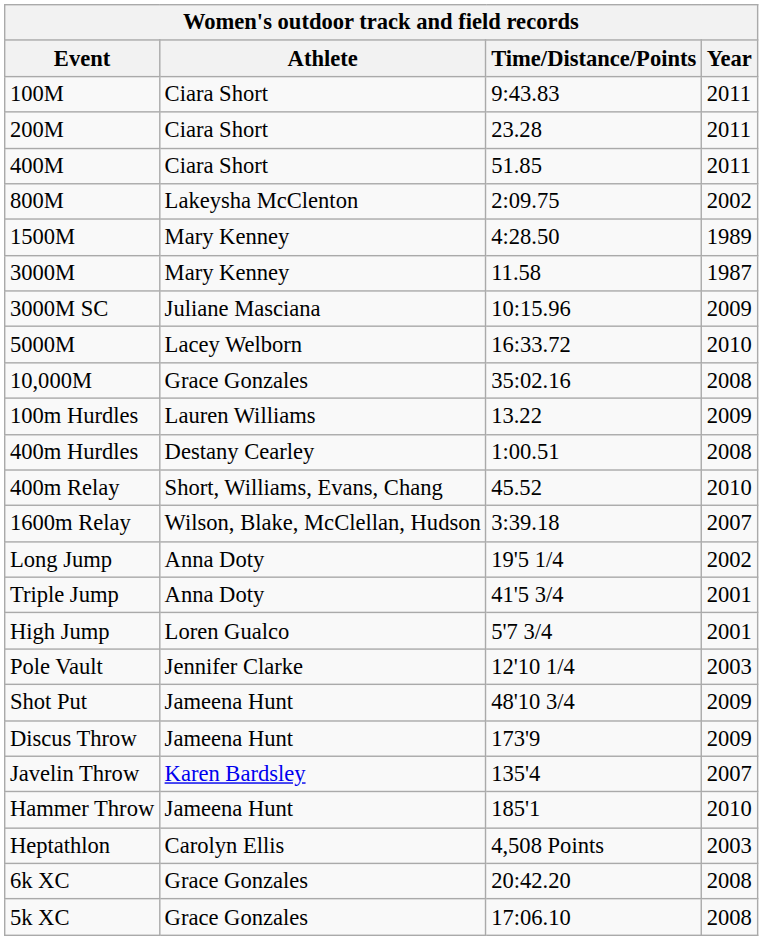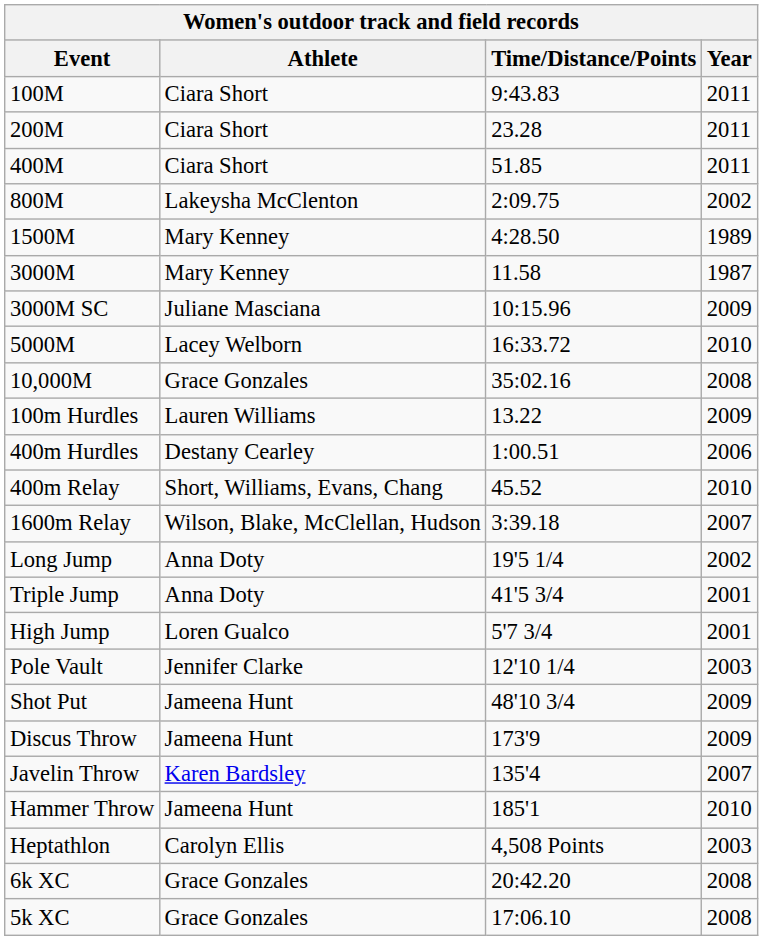400m Hurdles | Year: 2008 -> 2006
